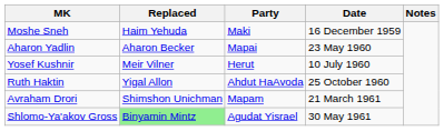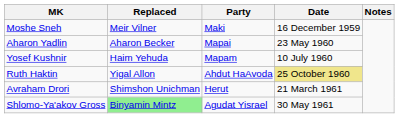Moshe Sneh | Replaced: Haim Yehuda -> Meir Vilner
Yosef Kushnir | Replaced: Meir Vilner -> Haim Yehuda
Yosef Kushnir | Party: Herut -> Mapam
Ruth Haktin | Date: no background -> khaki background
Avraham Drori | Party: Mapam -> Herut
